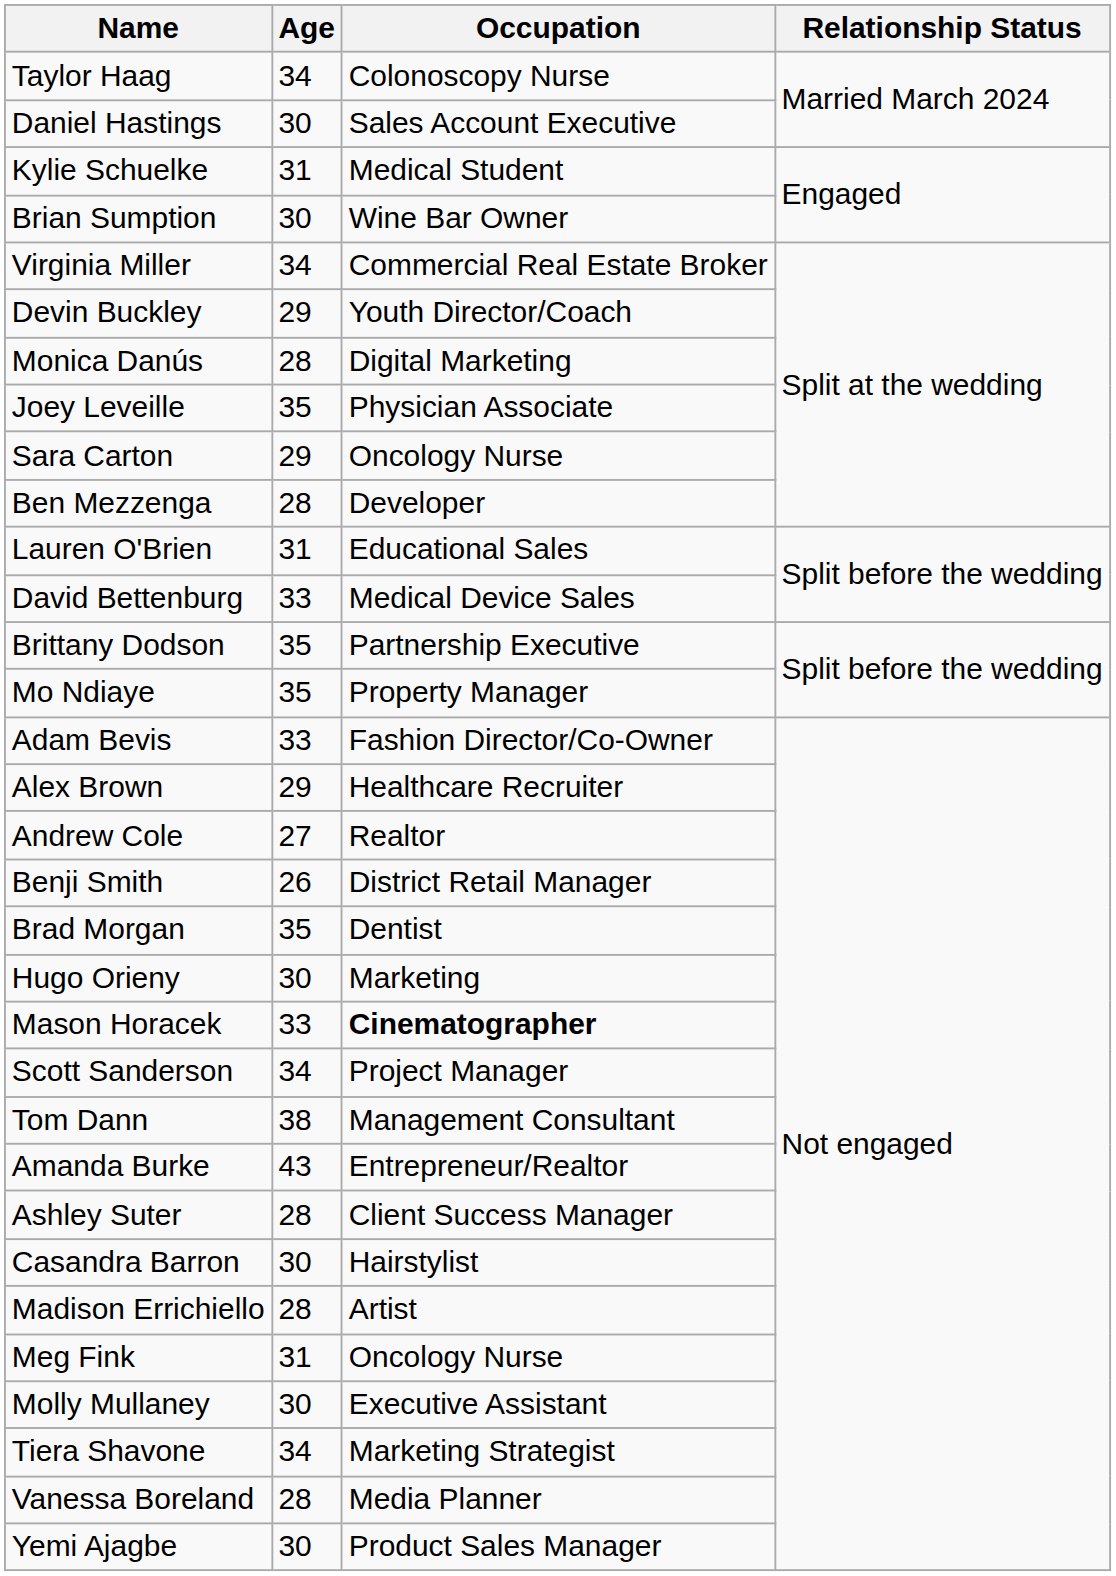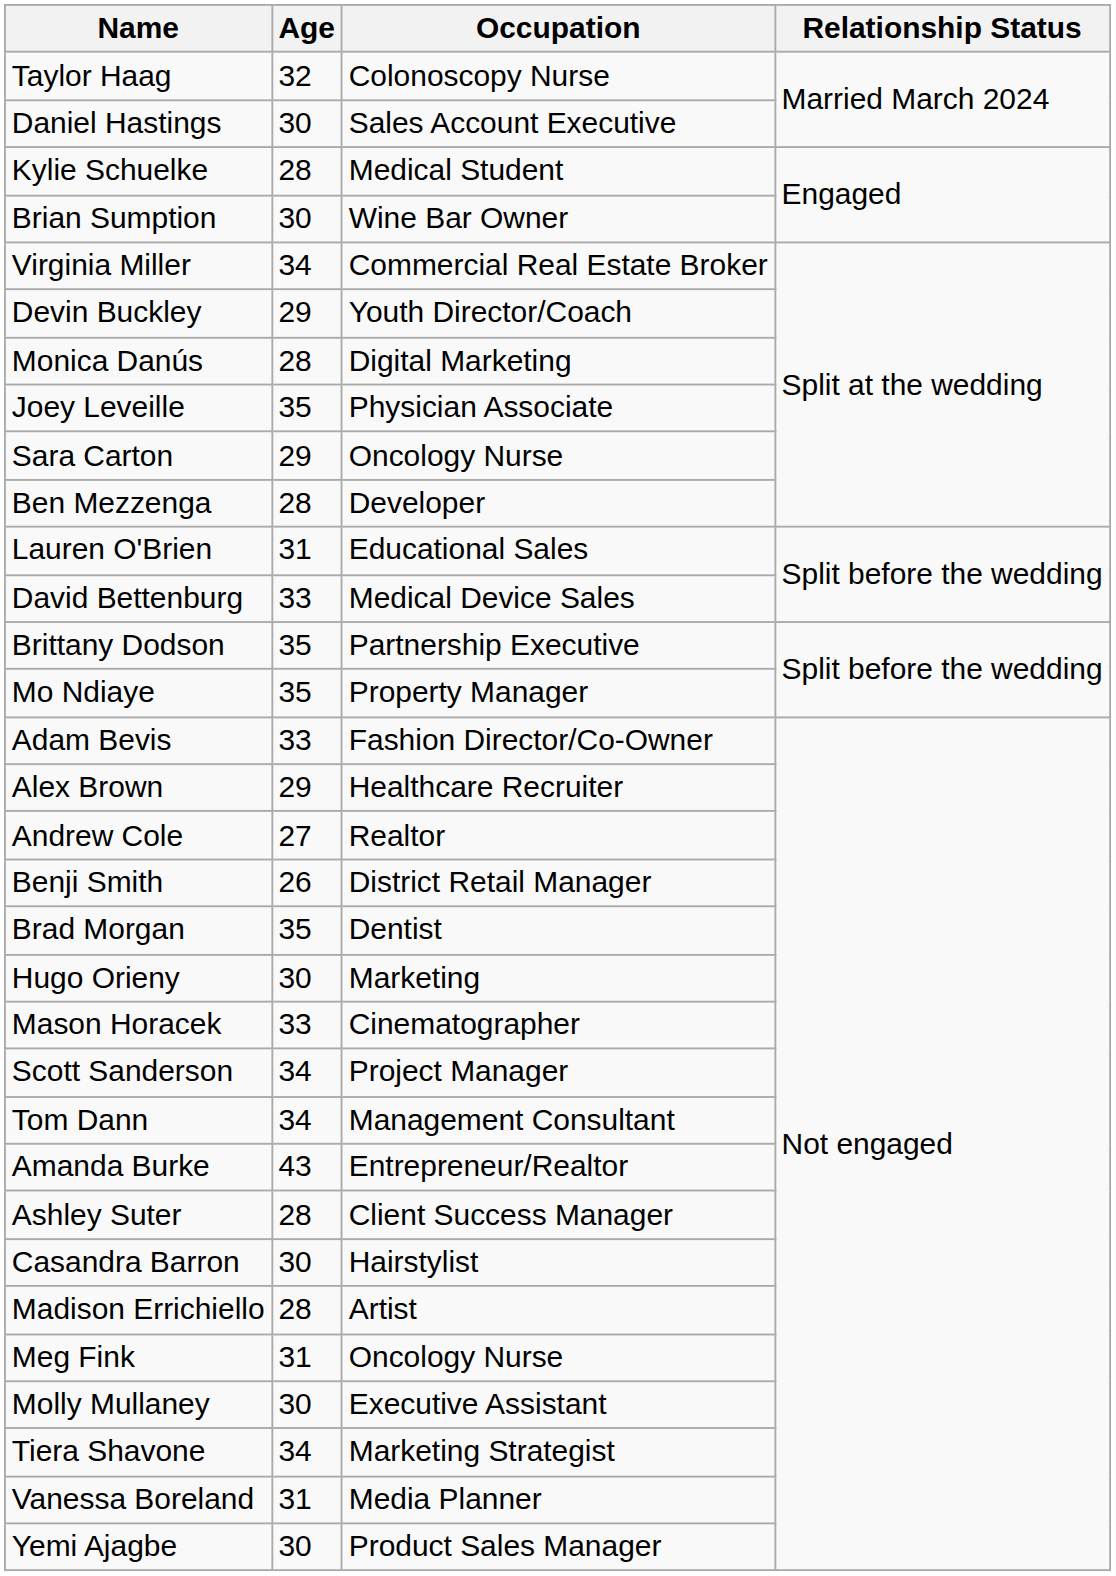Taylor Haag | Age: 34 -> 32
Kylie Schuelke | Age: 31 -> 28
Mason Horacek | Occupation: bold -> normal
Tom Dann | Age: 38 -> 34
Vanessa Boreland | Age: 28 -> 31
